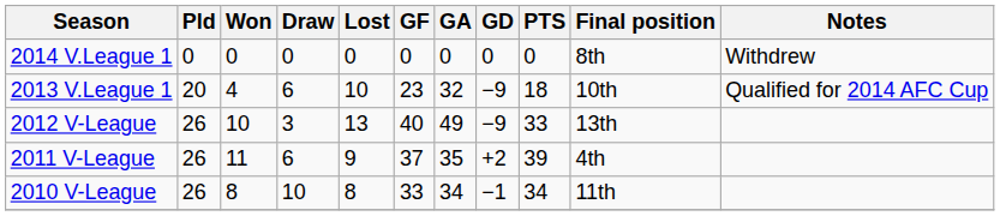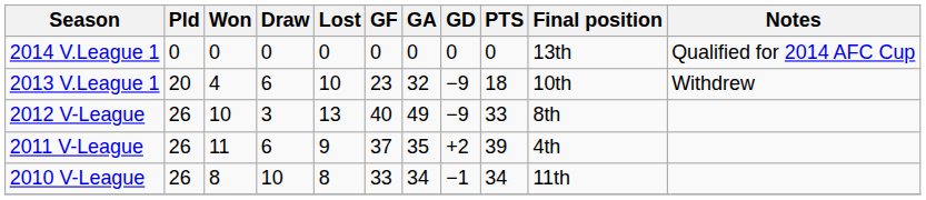2014 V.League 1 | Final position: 8th -> 13th
2014 V.League 1 | Notes: Withdrew -> Qualified for 2014 AFC Cup
2013 V.League 1 | Notes: Qualified for 2014 AFC Cup -> Withdrew
2012 V-League | Final position: 13th -> 8th
